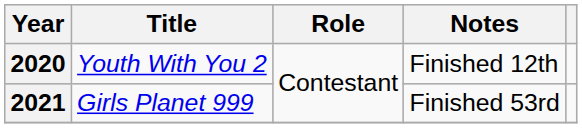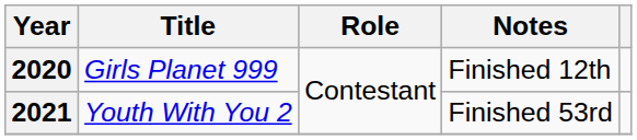2020 | Title: Youth With You 2 -> Girls Planet 999
2021 | Title: Girls Planet 999 -> Youth With You 2
